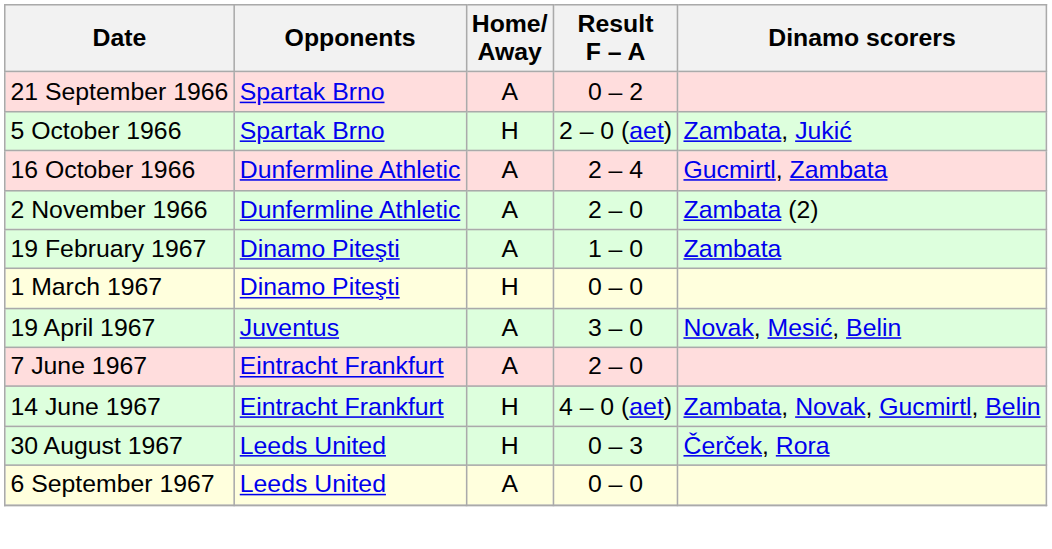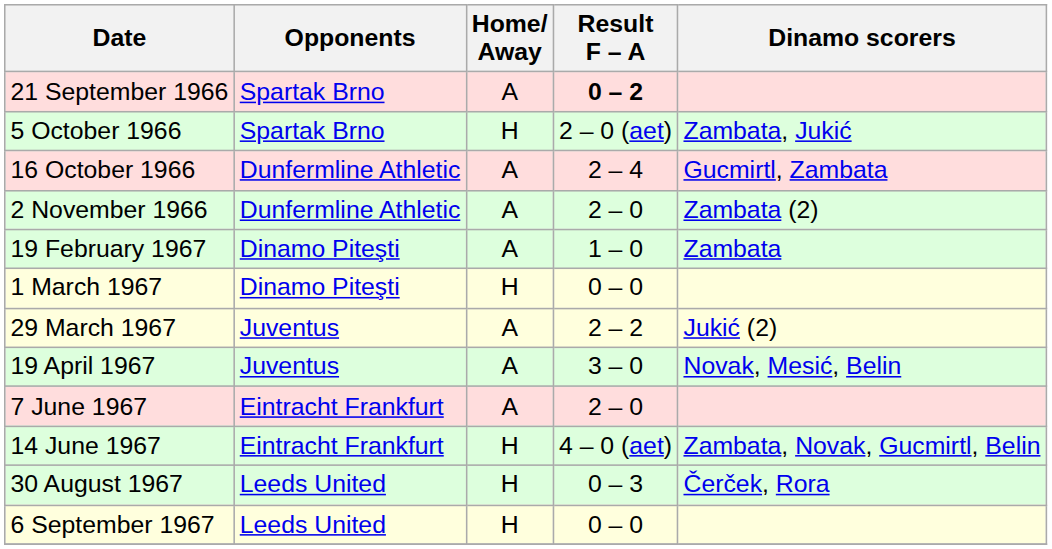21 September 1966 | Result F – A: normal -> bold
+ row: 29 March 1967 | Juventus | A | 2 – 2 | Jukić (2)
6 September 1967 | Home/ Away: A -> H
